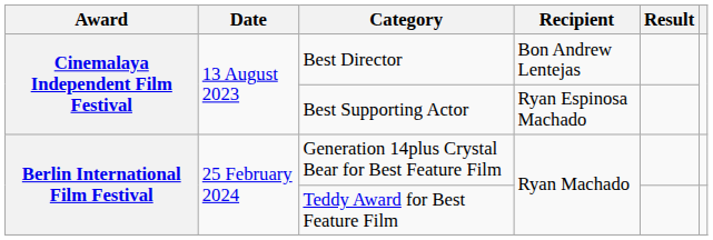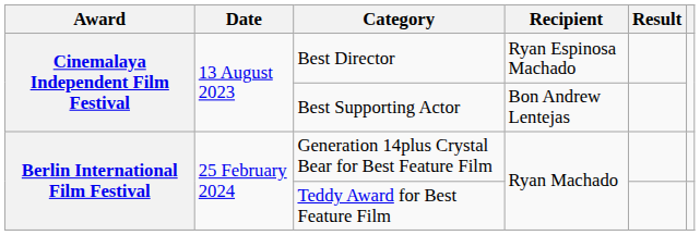Best Director | Recipient: Bon Andrew Lentejas -> Ryan Espinosa Machado
Best Supporting Actor | Recipient: Ryan Espinosa Machado -> Bon Andrew Lentejas
